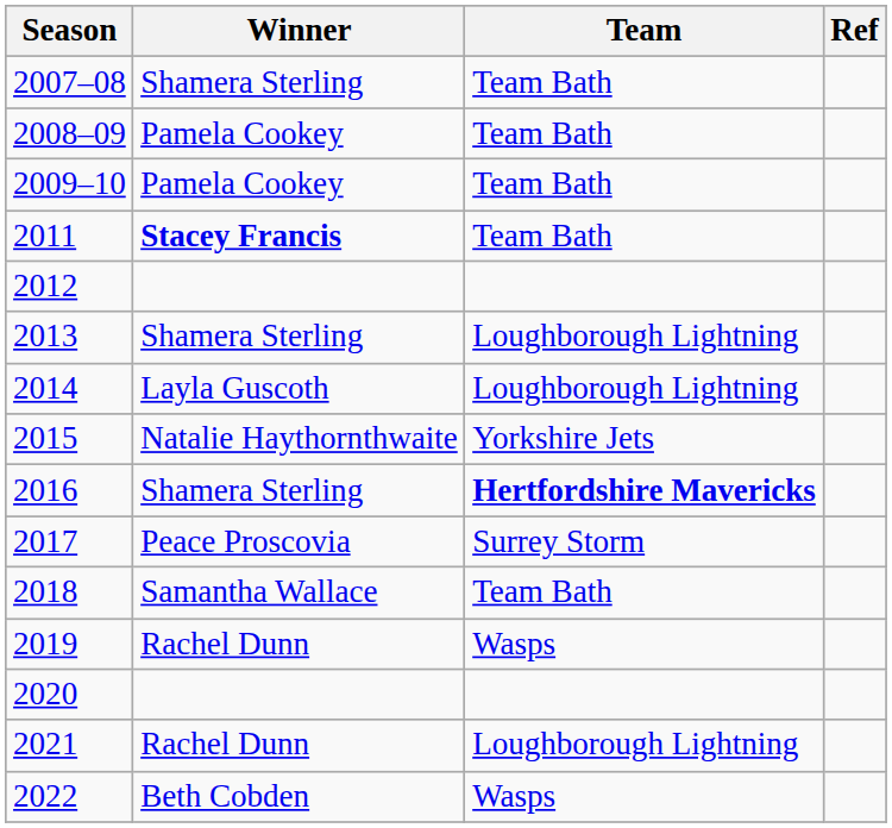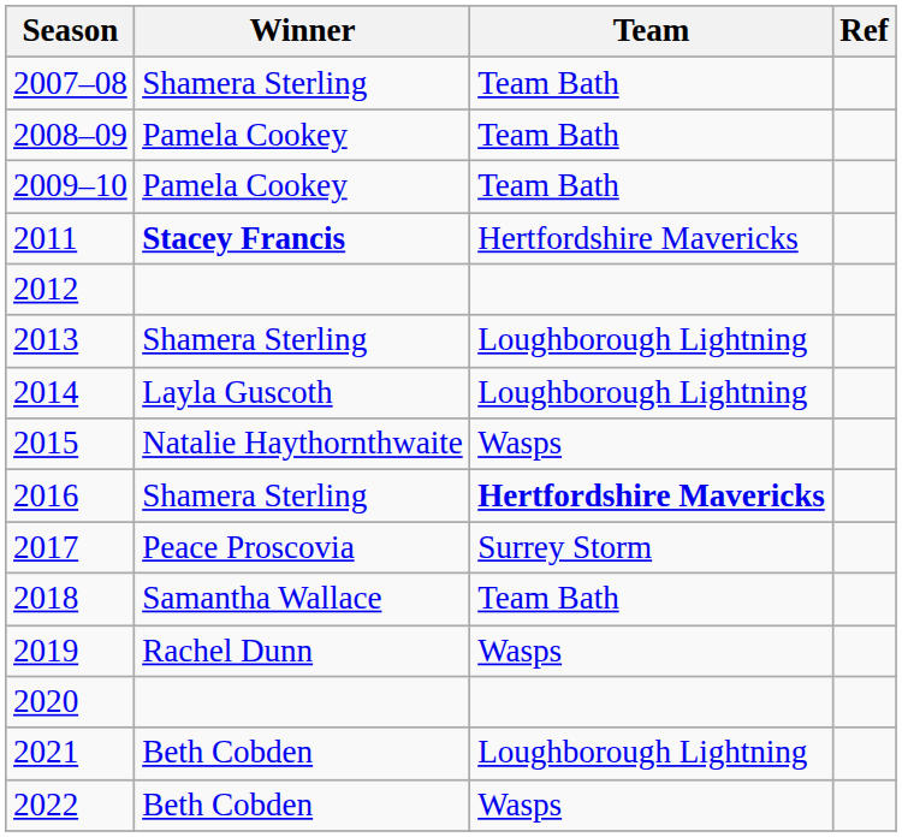2011 | Team: Team Bath -> Hertfordshire Mavericks
2015 | Team: Yorkshire Jets -> Wasps
2021 | Winner: Rachel Dunn -> Beth Cobden
